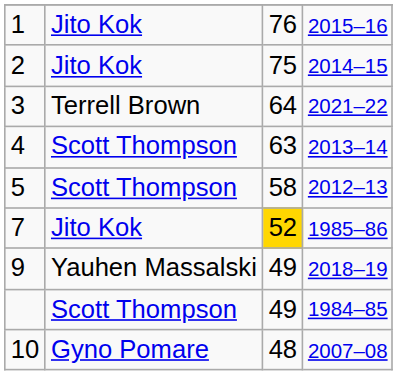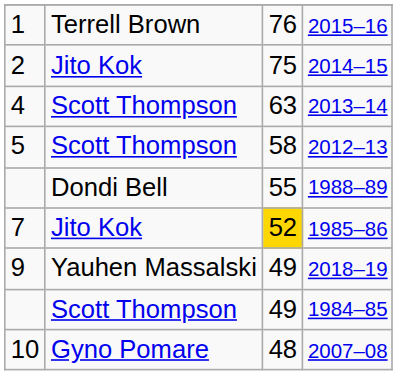2015–16 | column 2: Jito Kok -> Terrell Brown
- row: 3 | Terrell Brown | 64 | 2021–22
+ row: Dondi Bell | 55 | 1988–89
